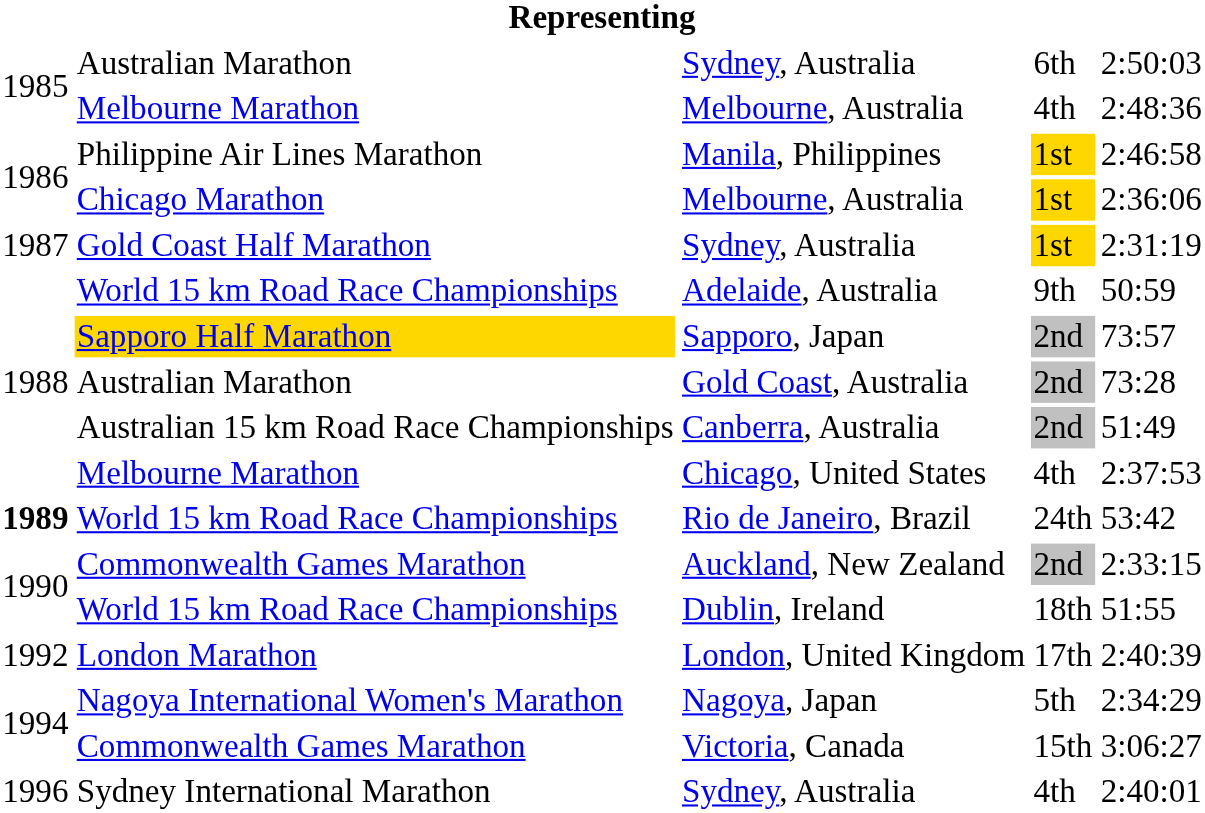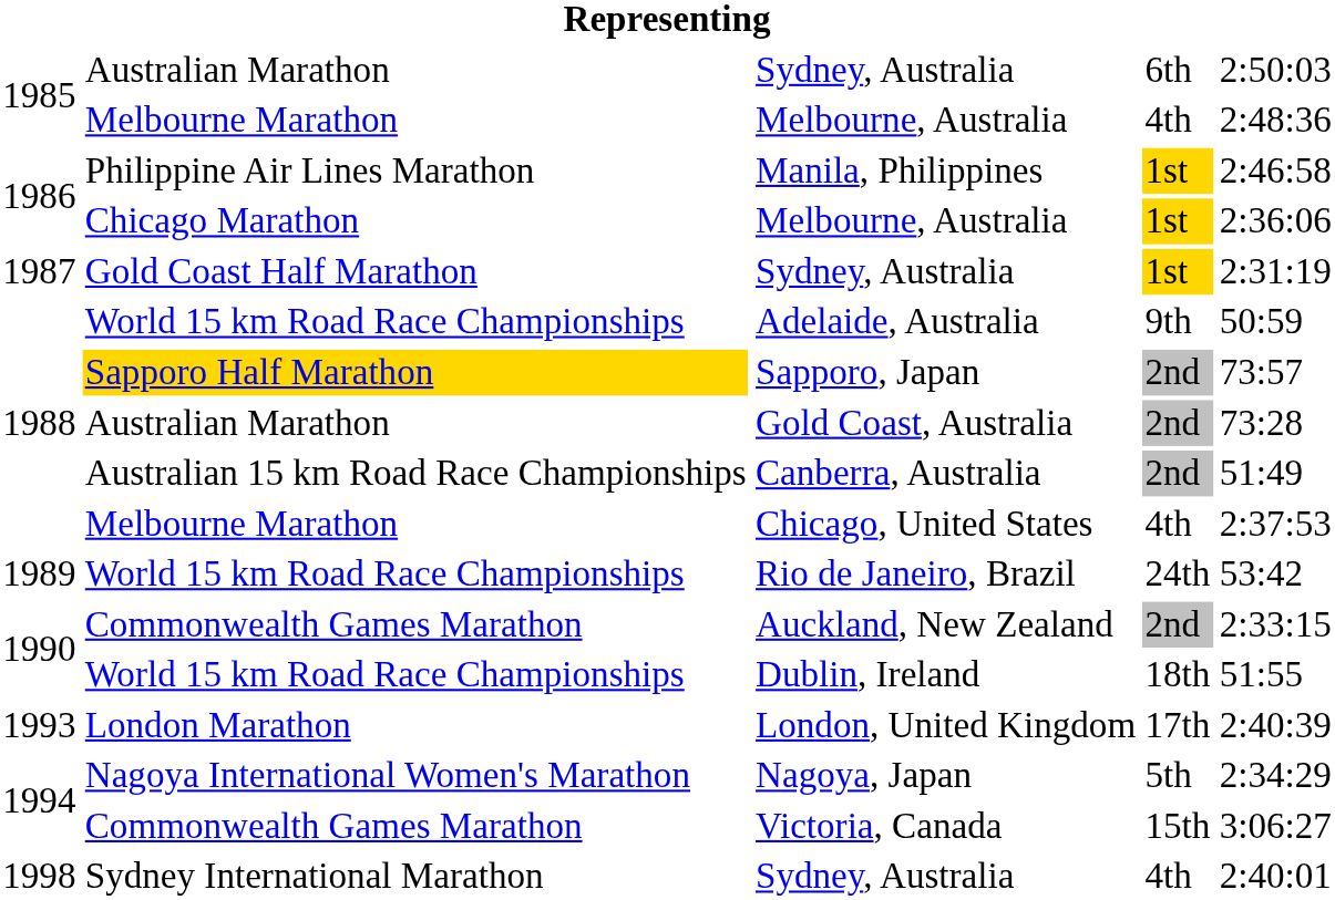Rio de Janeiro, Brazil | column 1: bold -> normal
London, United Kingdom | column 1: 1992 -> 1993
Sydney, Australia / 4th | column 1: 1996 -> 1998
